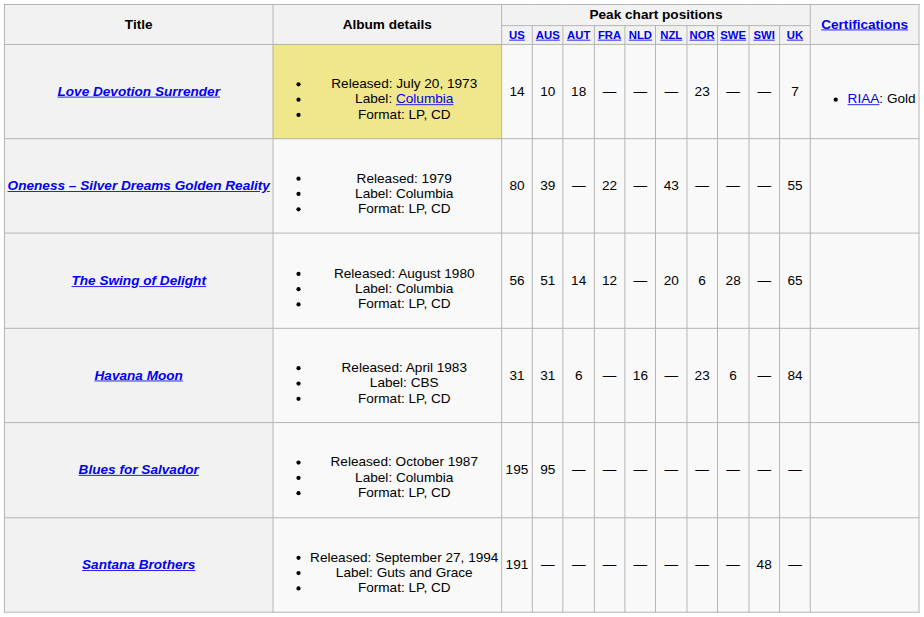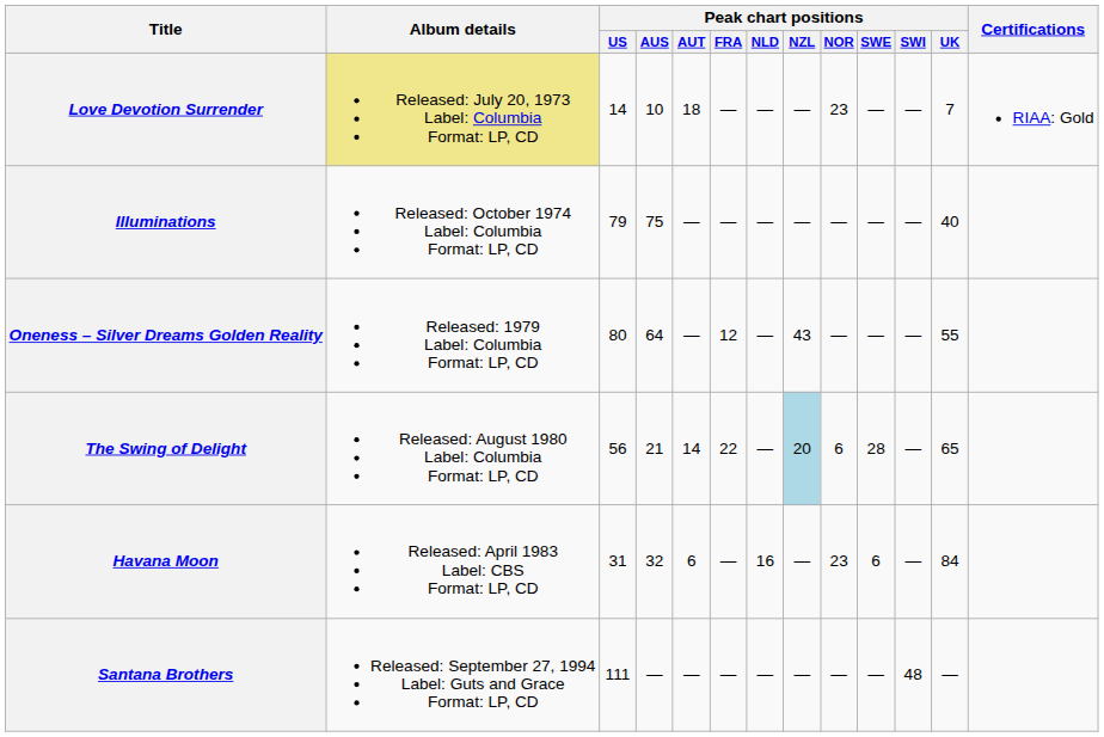+ row: Illuminations | Released: October 1974 Label: Columbia Format: LP, CD | 79 | 75 | — | — | — | — | — | — | — | 40
Oneness – Silver Dreams Golden Reality | Peak chart positions / AUS: 39 -> 64
Oneness – Silver Dreams Golden Reality | Peak chart positions / FRA: 22 -> 12
The Swing of Delight | Peak chart positions / AUS: 51 -> 21
The Swing of Delight | Peak chart positions / FRA: 12 -> 22
The Swing of Delight | Peak chart positions / NZL: no background -> lightblue background
Havana Moon | Peak chart positions / AUS: 31 -> 32
- row: Blues for Salvador | Released: October 1987 Label: Columbia Format: LP, CD | 195 | 95 | — | — | — | — | — | — | — | —
Santana Brothers | Peak chart positions / US: 191 -> 111
